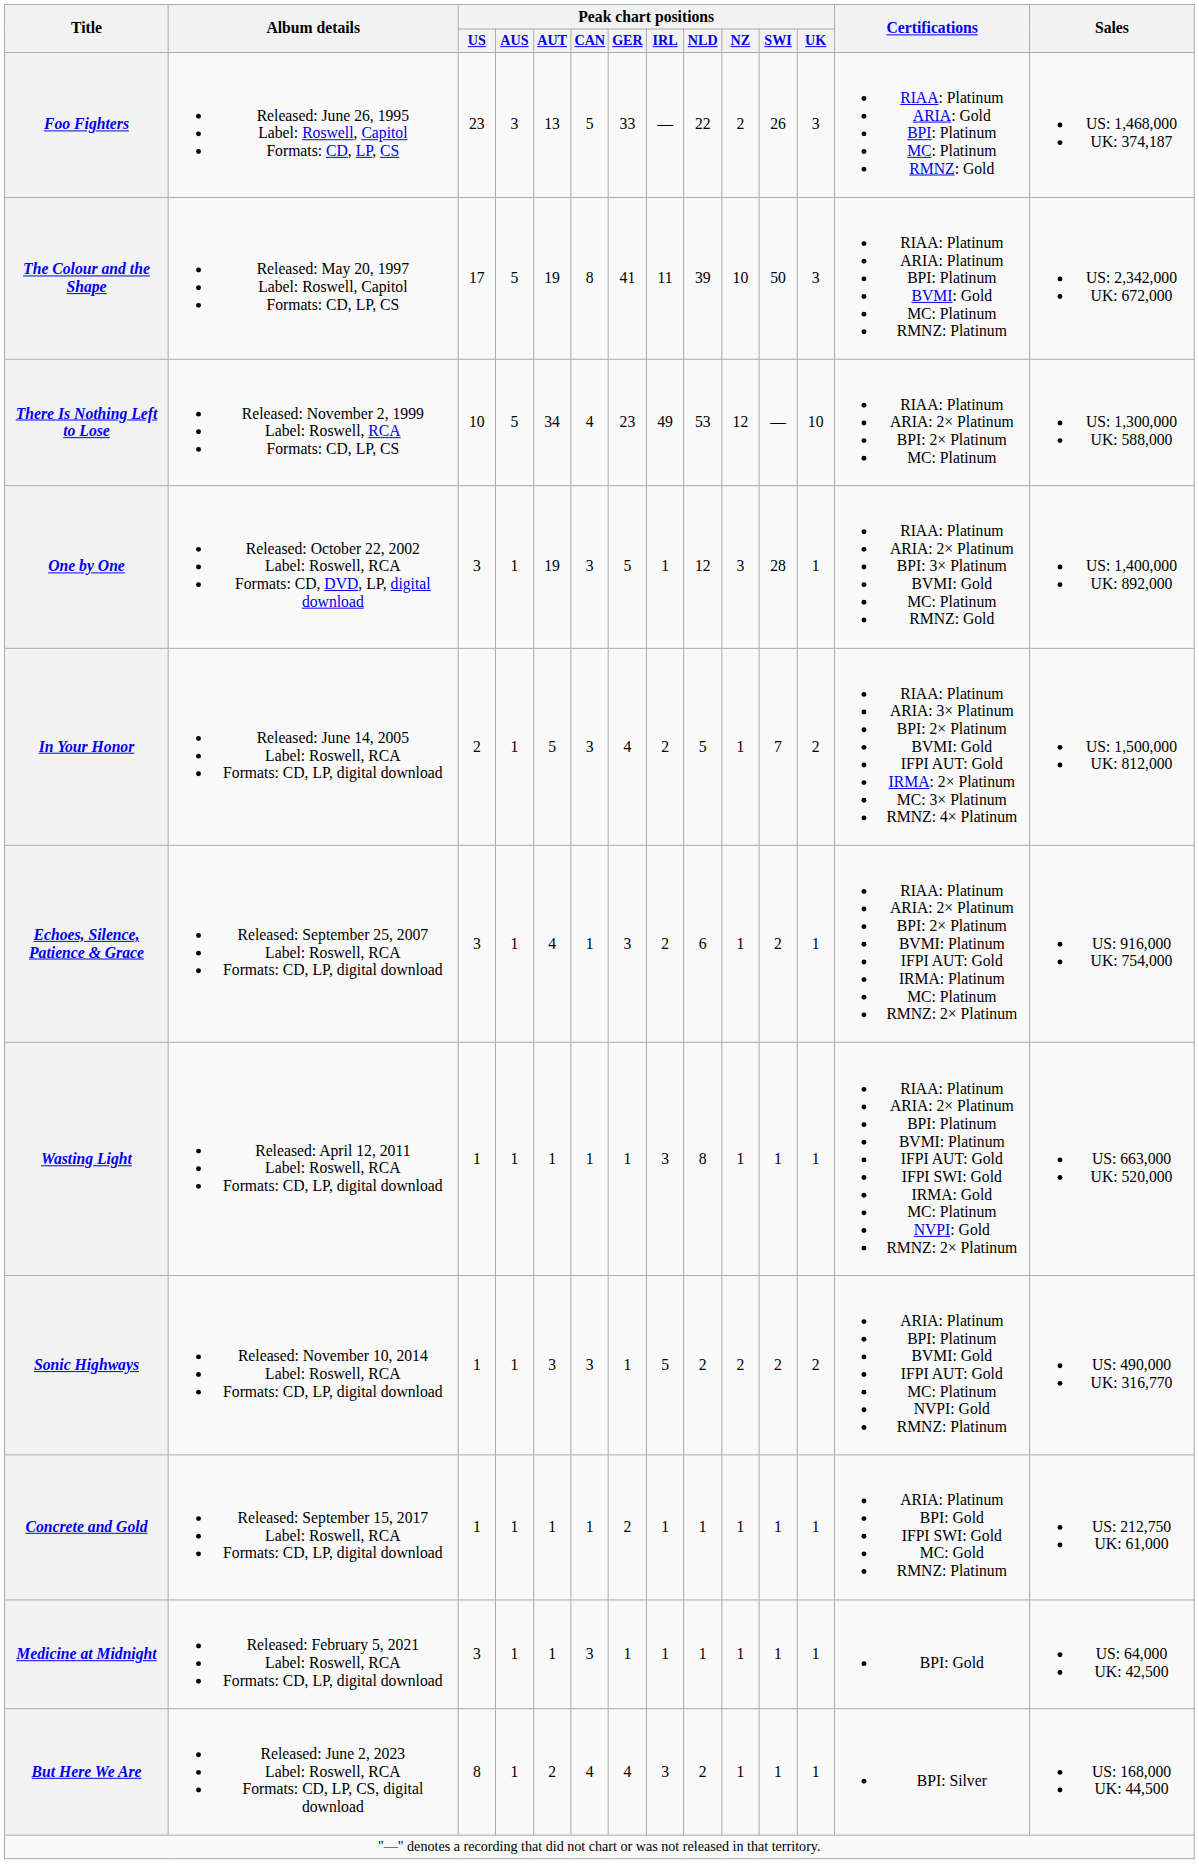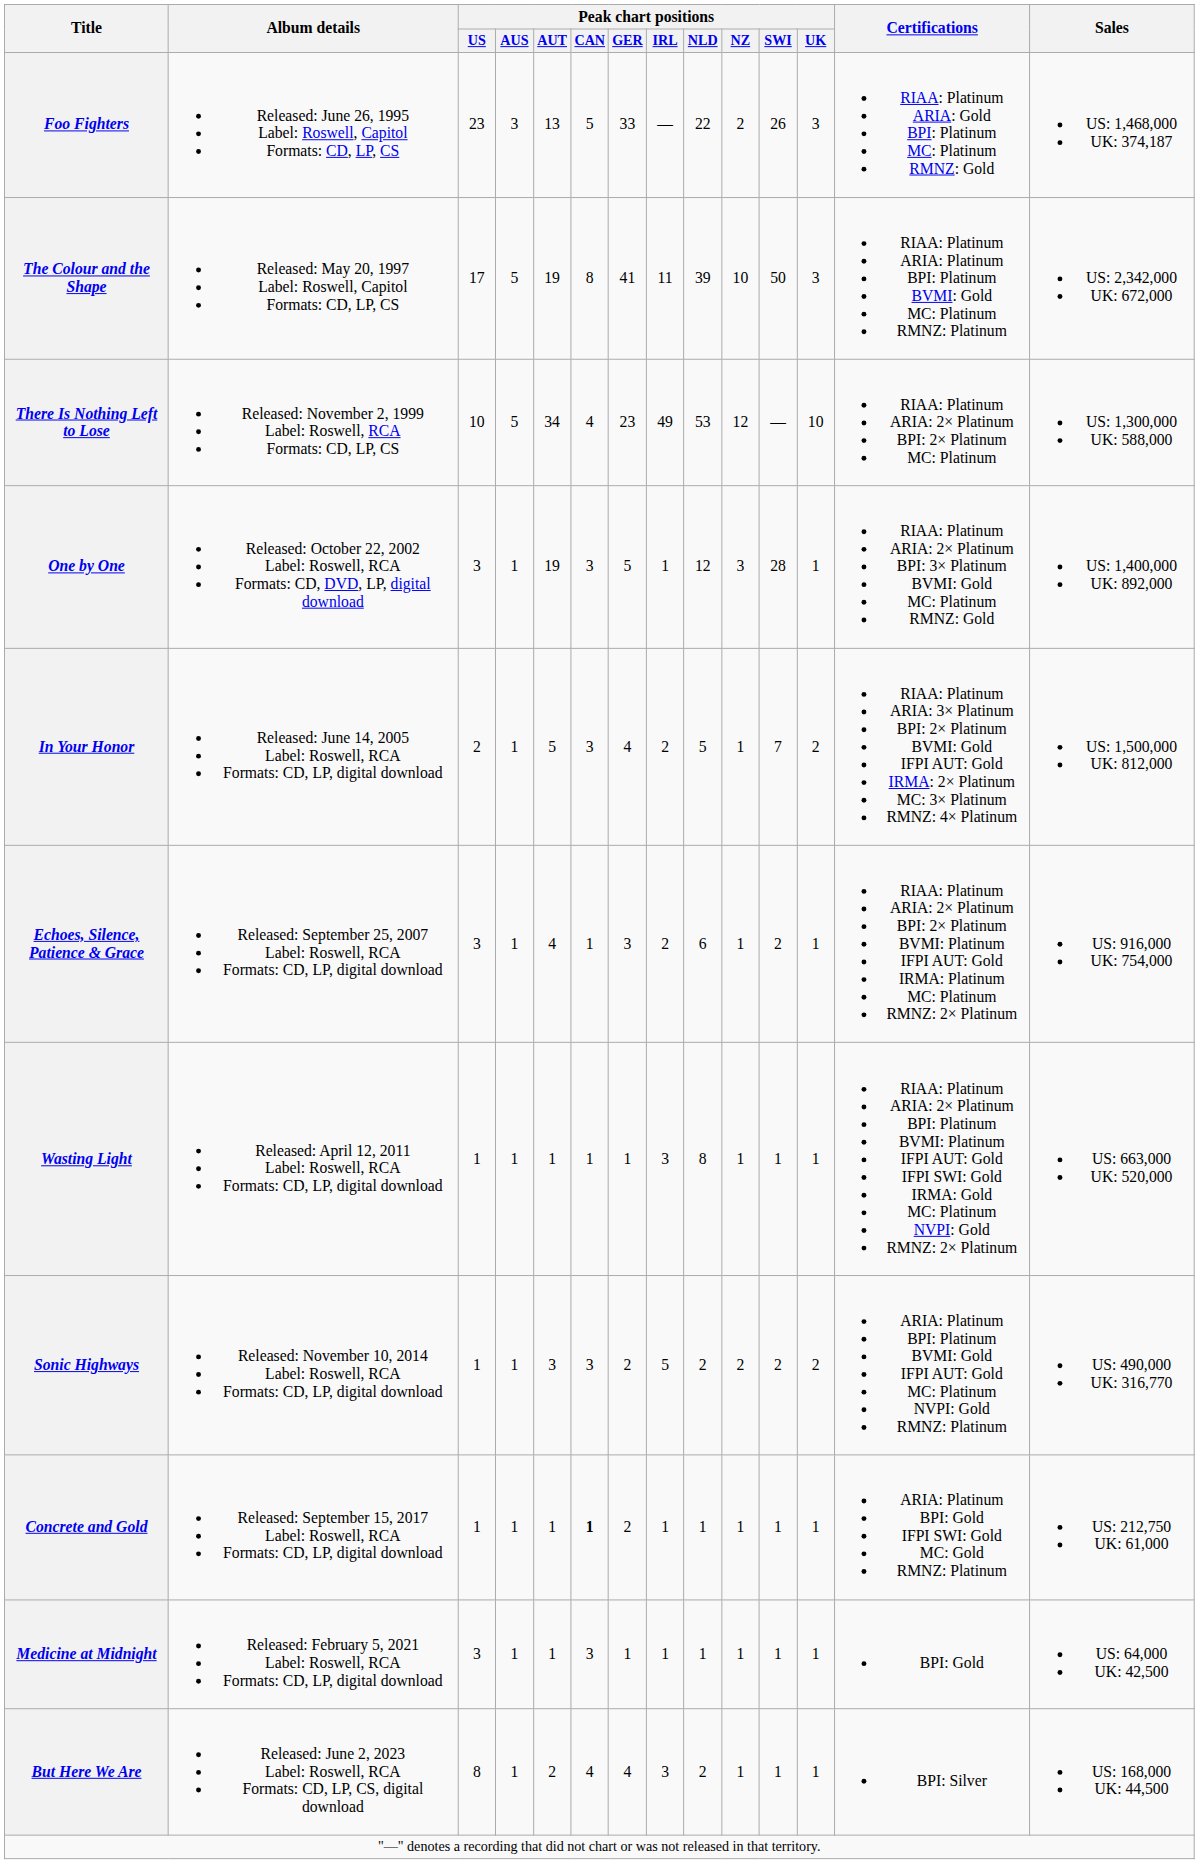Sonic Highways | Peak chart positions / GER: 1 -> 2
Concrete and Gold | Peak chart positions / CAN: normal -> bold
